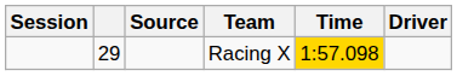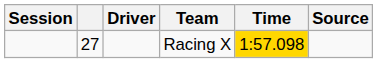columns swapped: Driver <-> Source
Racing X | column 2: 29 -> 27
